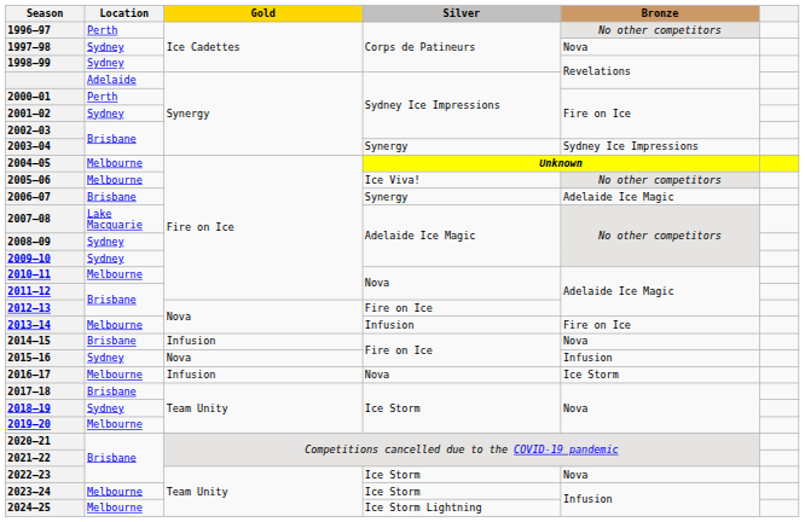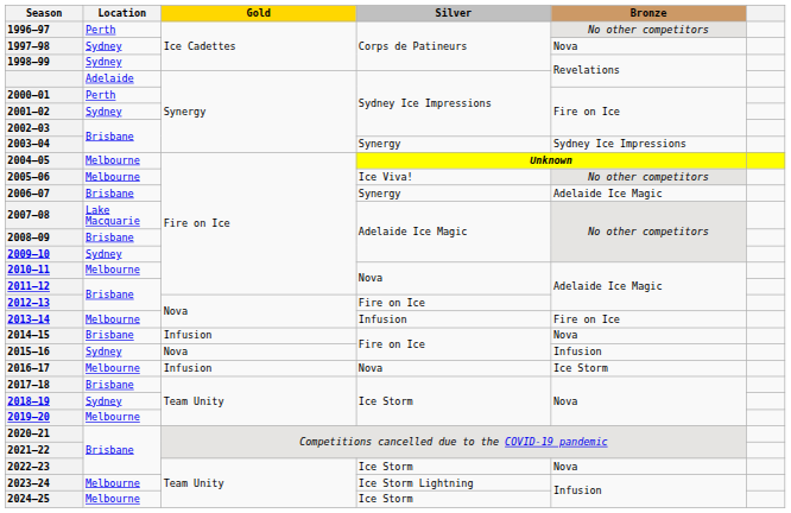2008–09 | Location: Sydney -> Brisbane
2023–24 | Silver: Ice Storm -> Ice Storm Lightning
2024–25 | Silver: Ice Storm Lightning -> Ice Storm
